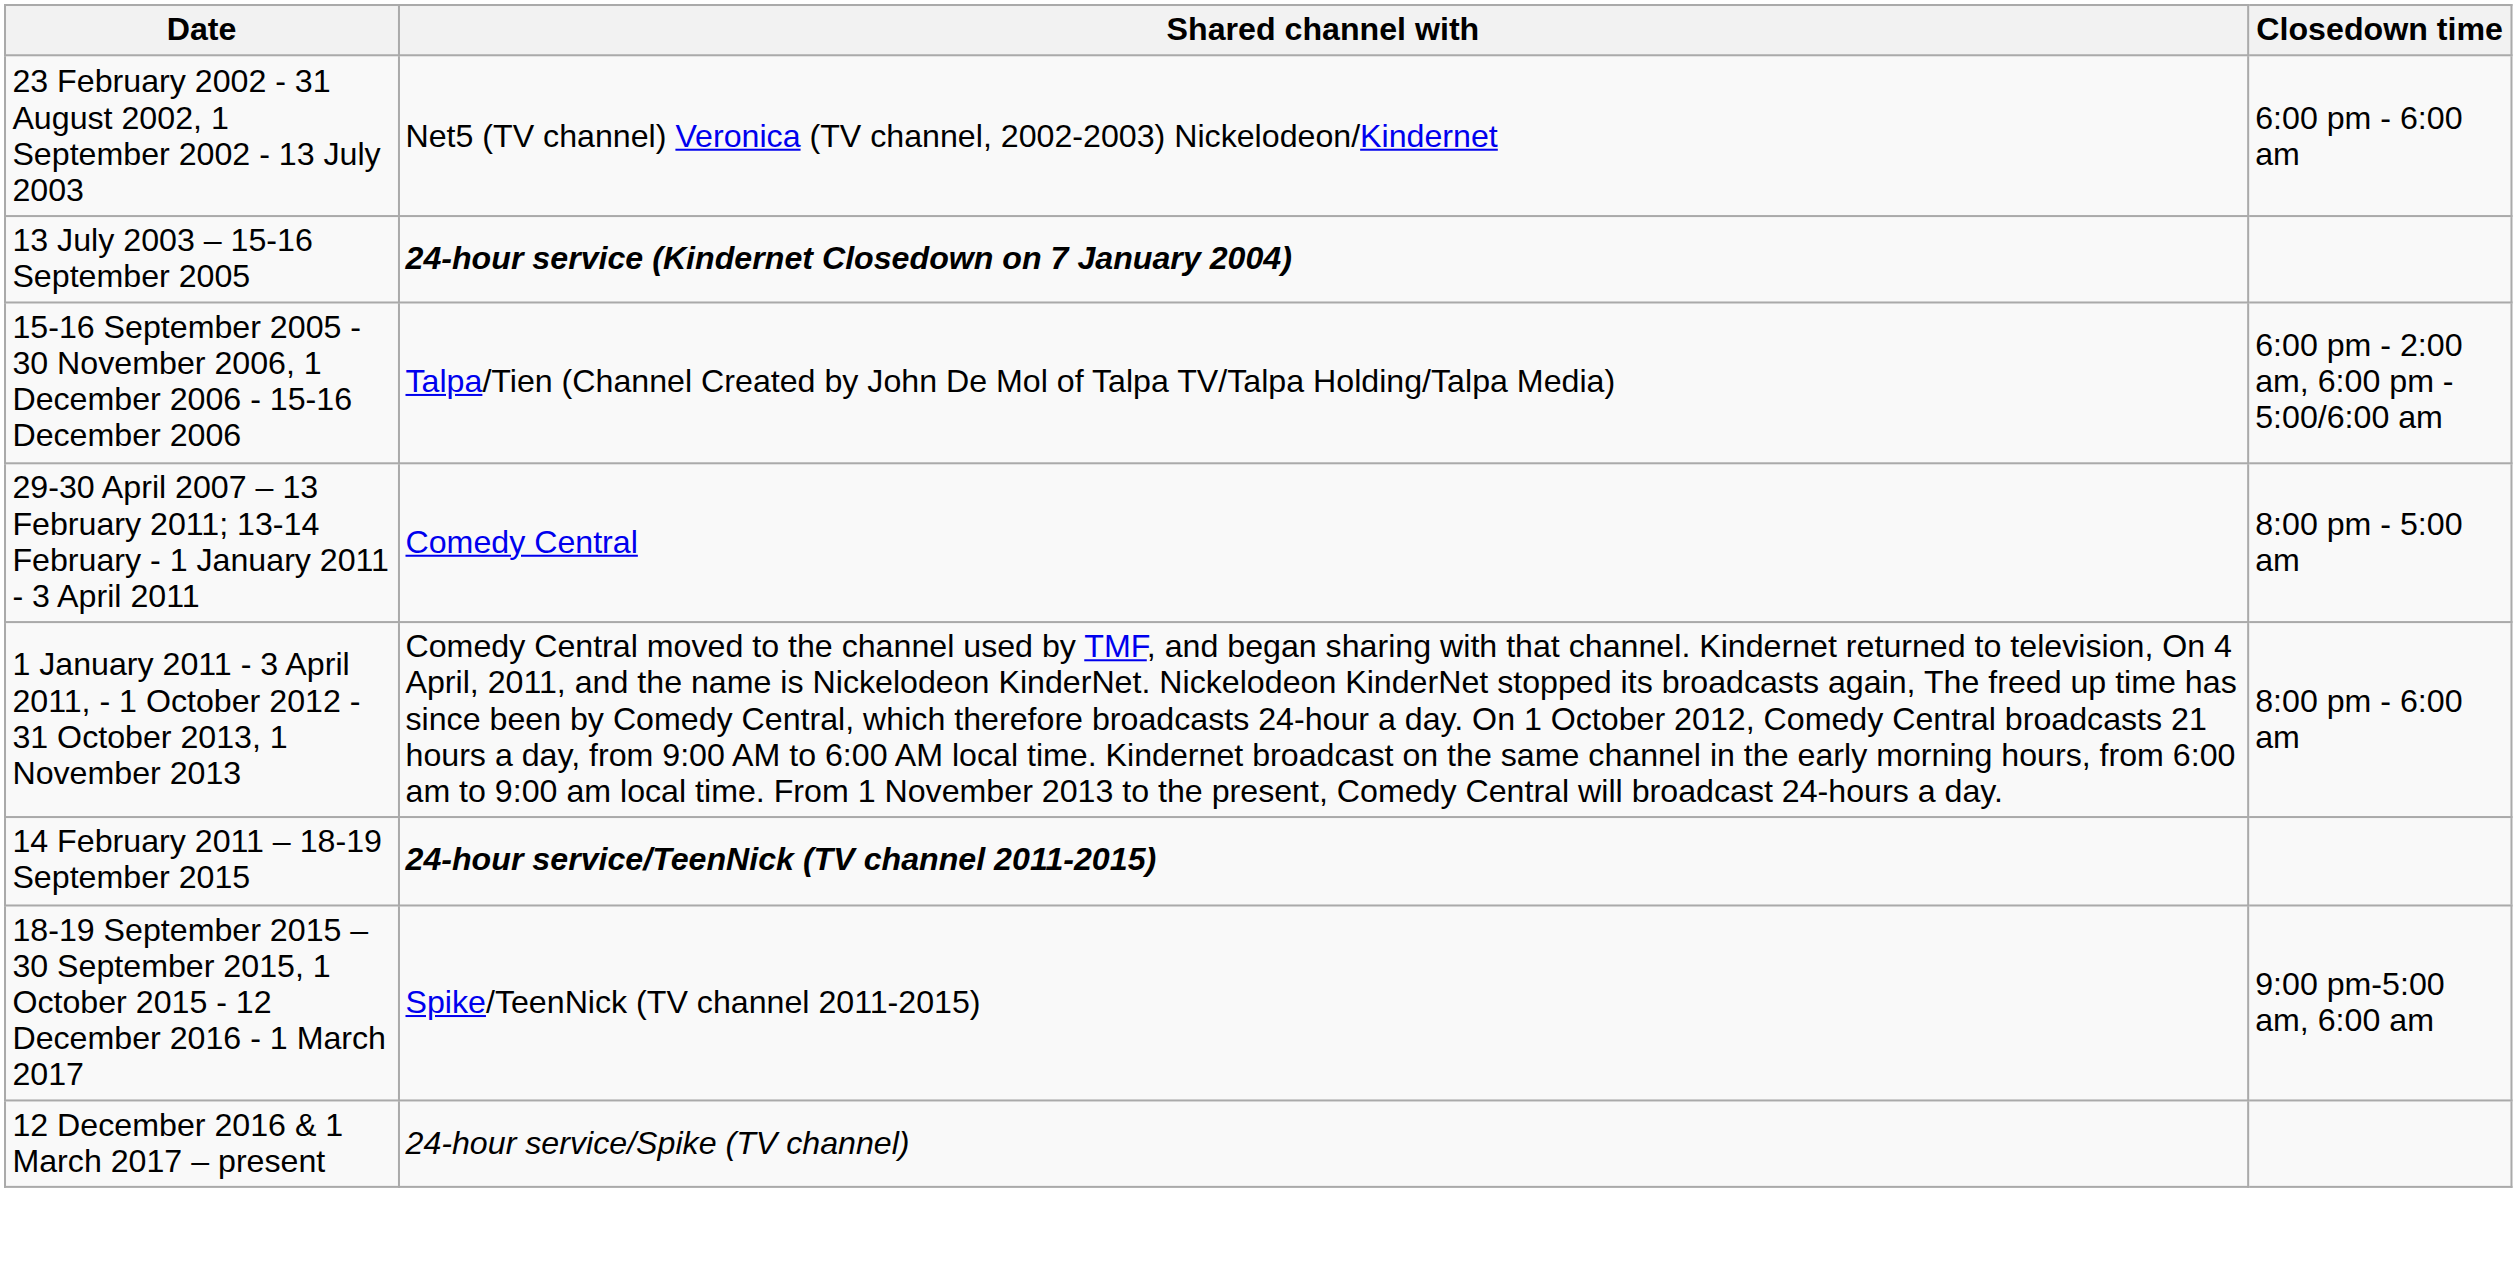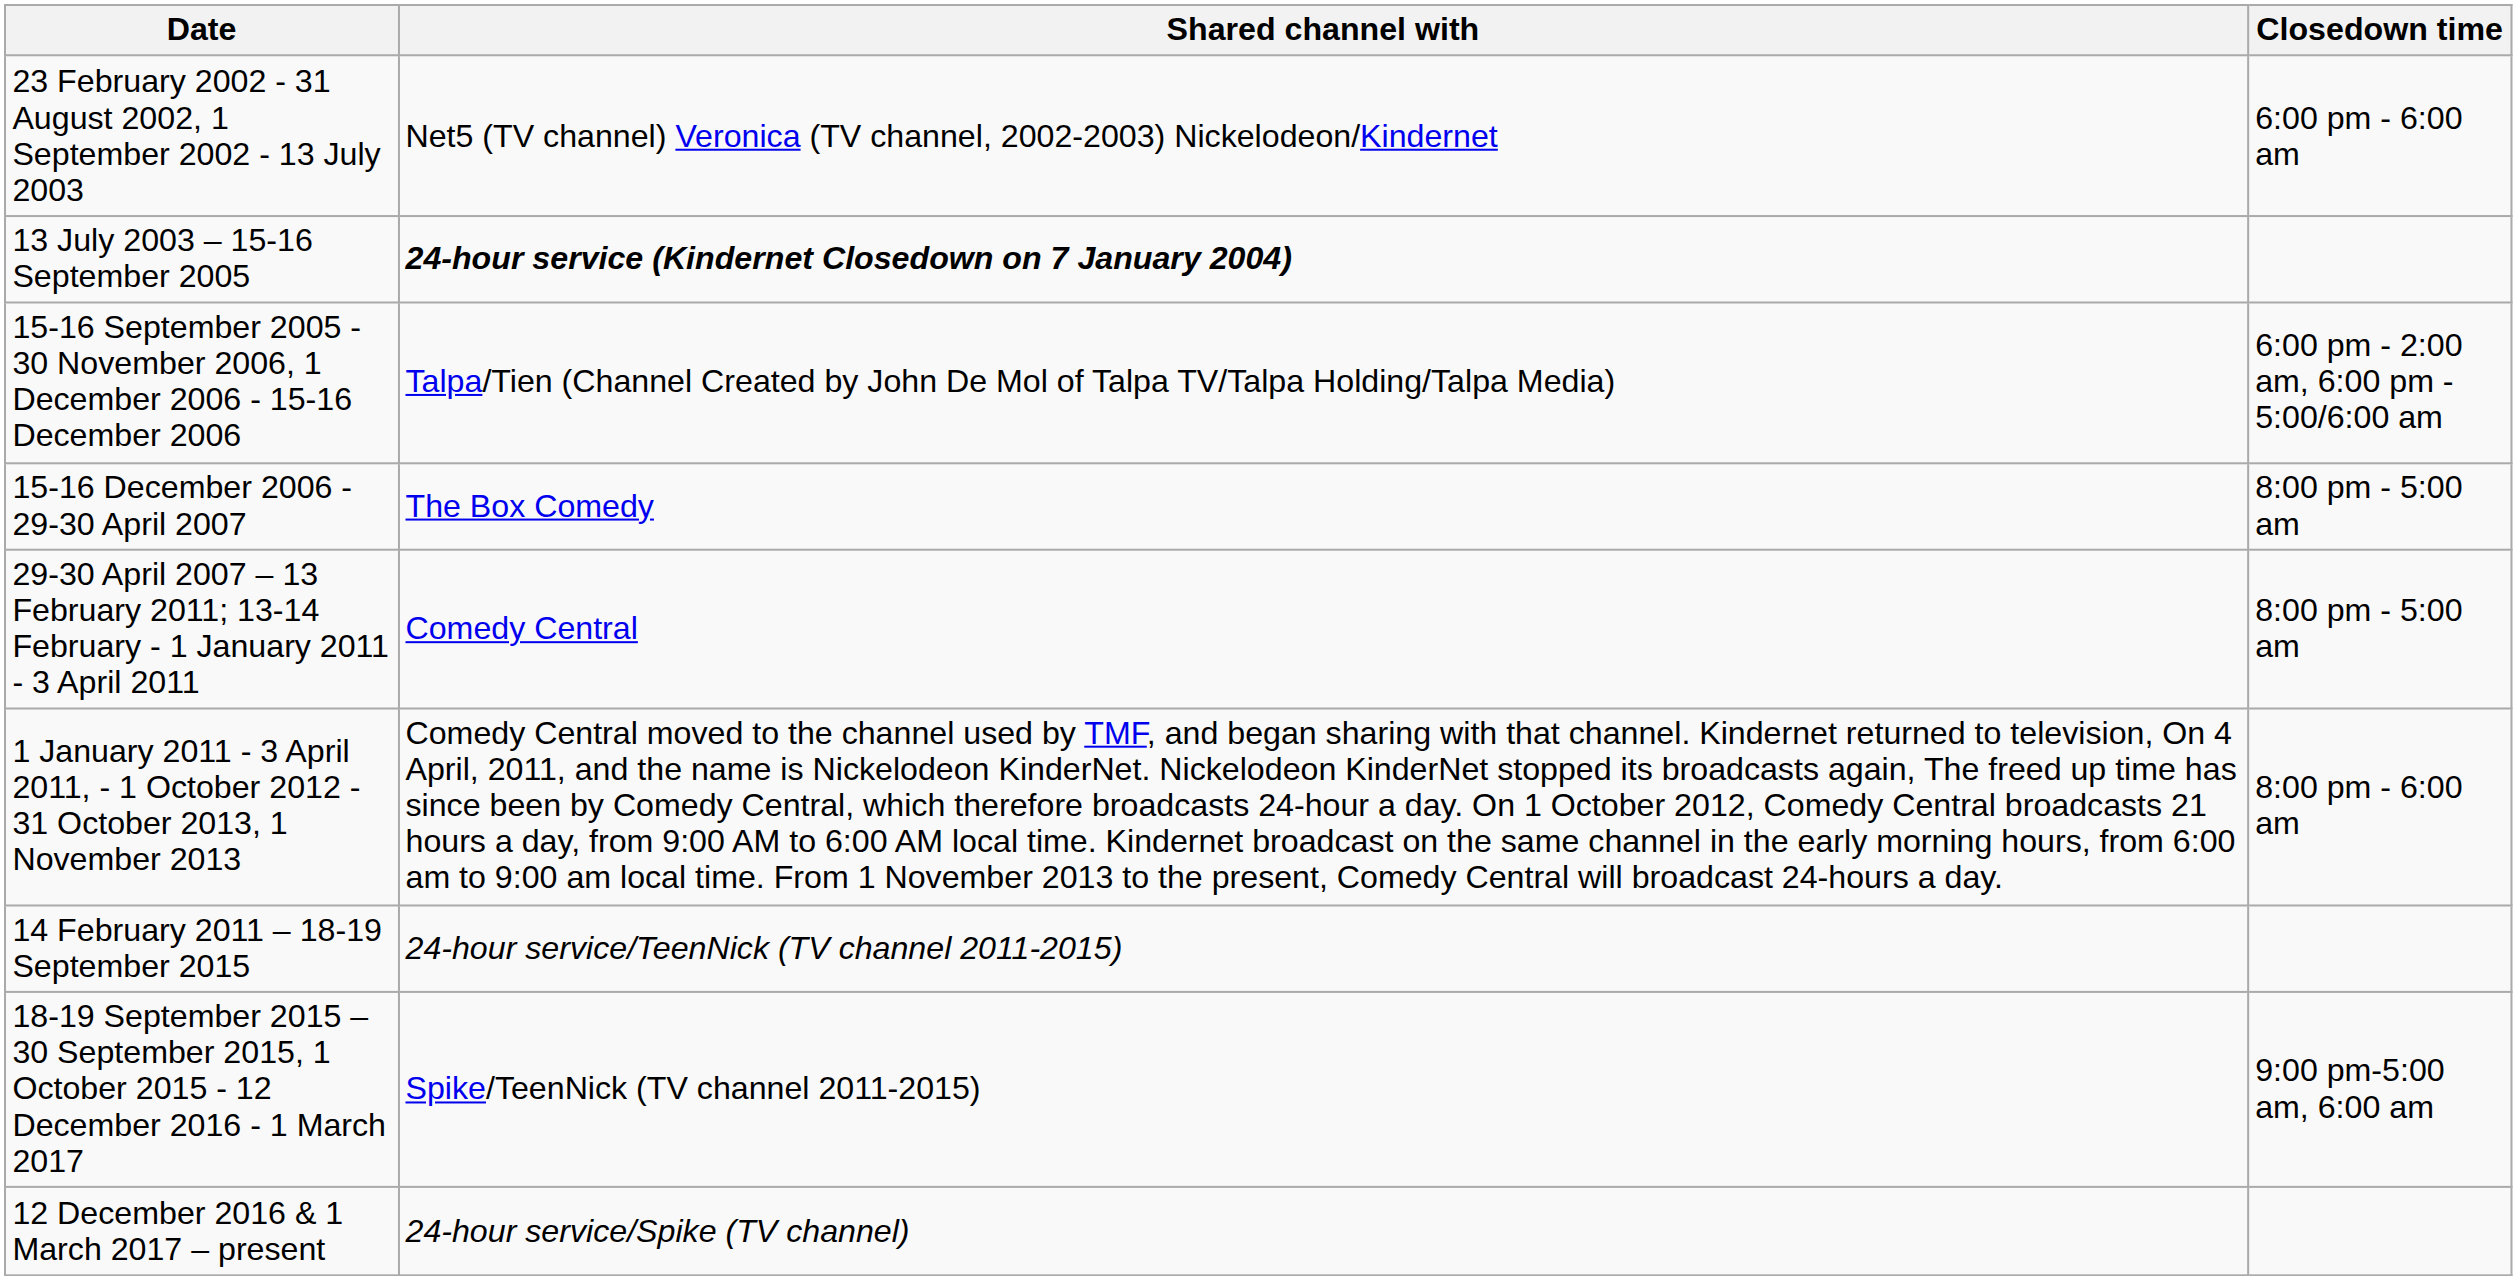+ row: 15-16 December 2006 - 29-30 April 2007 | The Box Comedy | 8:00 pm - 5:00 am
14 February 2011 – 18-19 September 2015 | Shared channel with: bold -> normal
